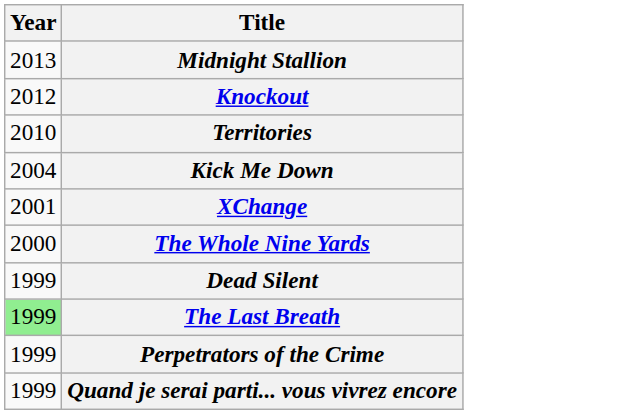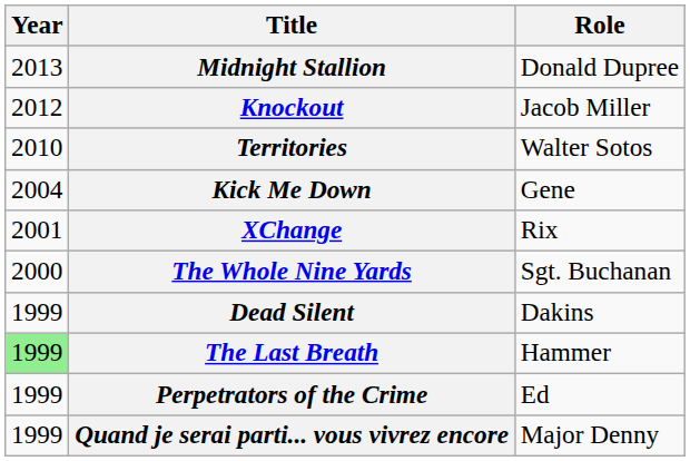+ column: Role | Donald Dupree | Jacob Miller | Walter Sotos | Gene | Rix | Sgt. Buchanan | Dakins | Hammer | Ed | Major Denny
